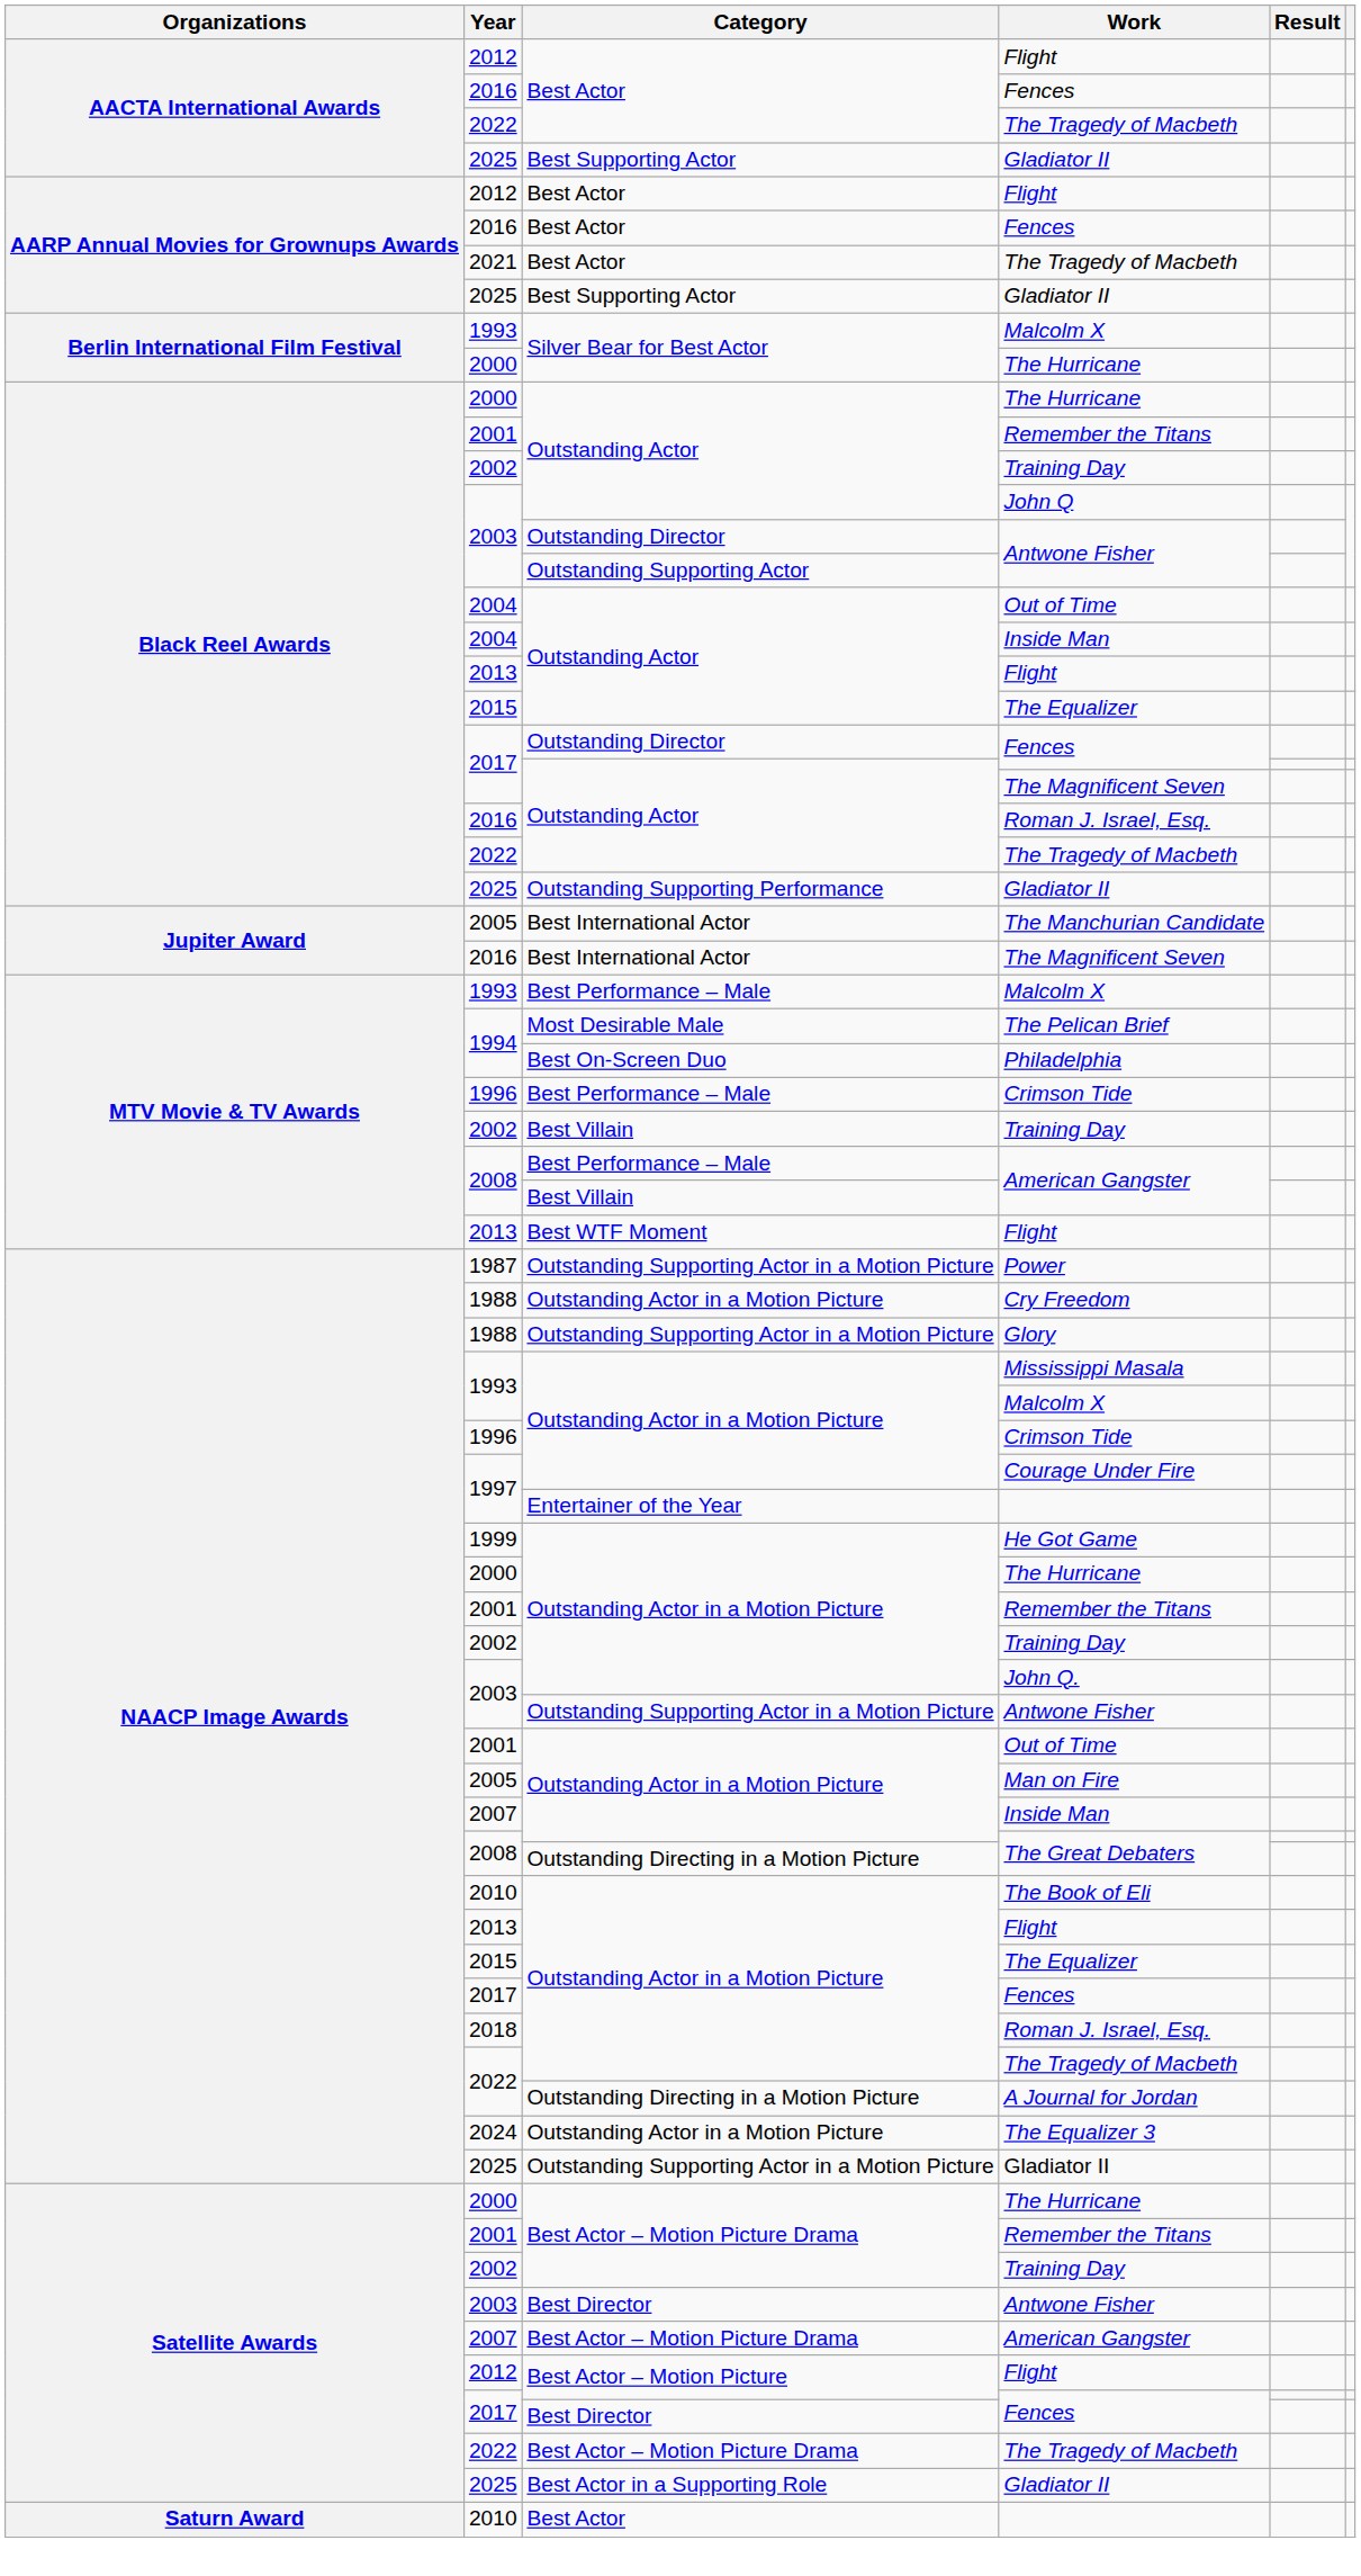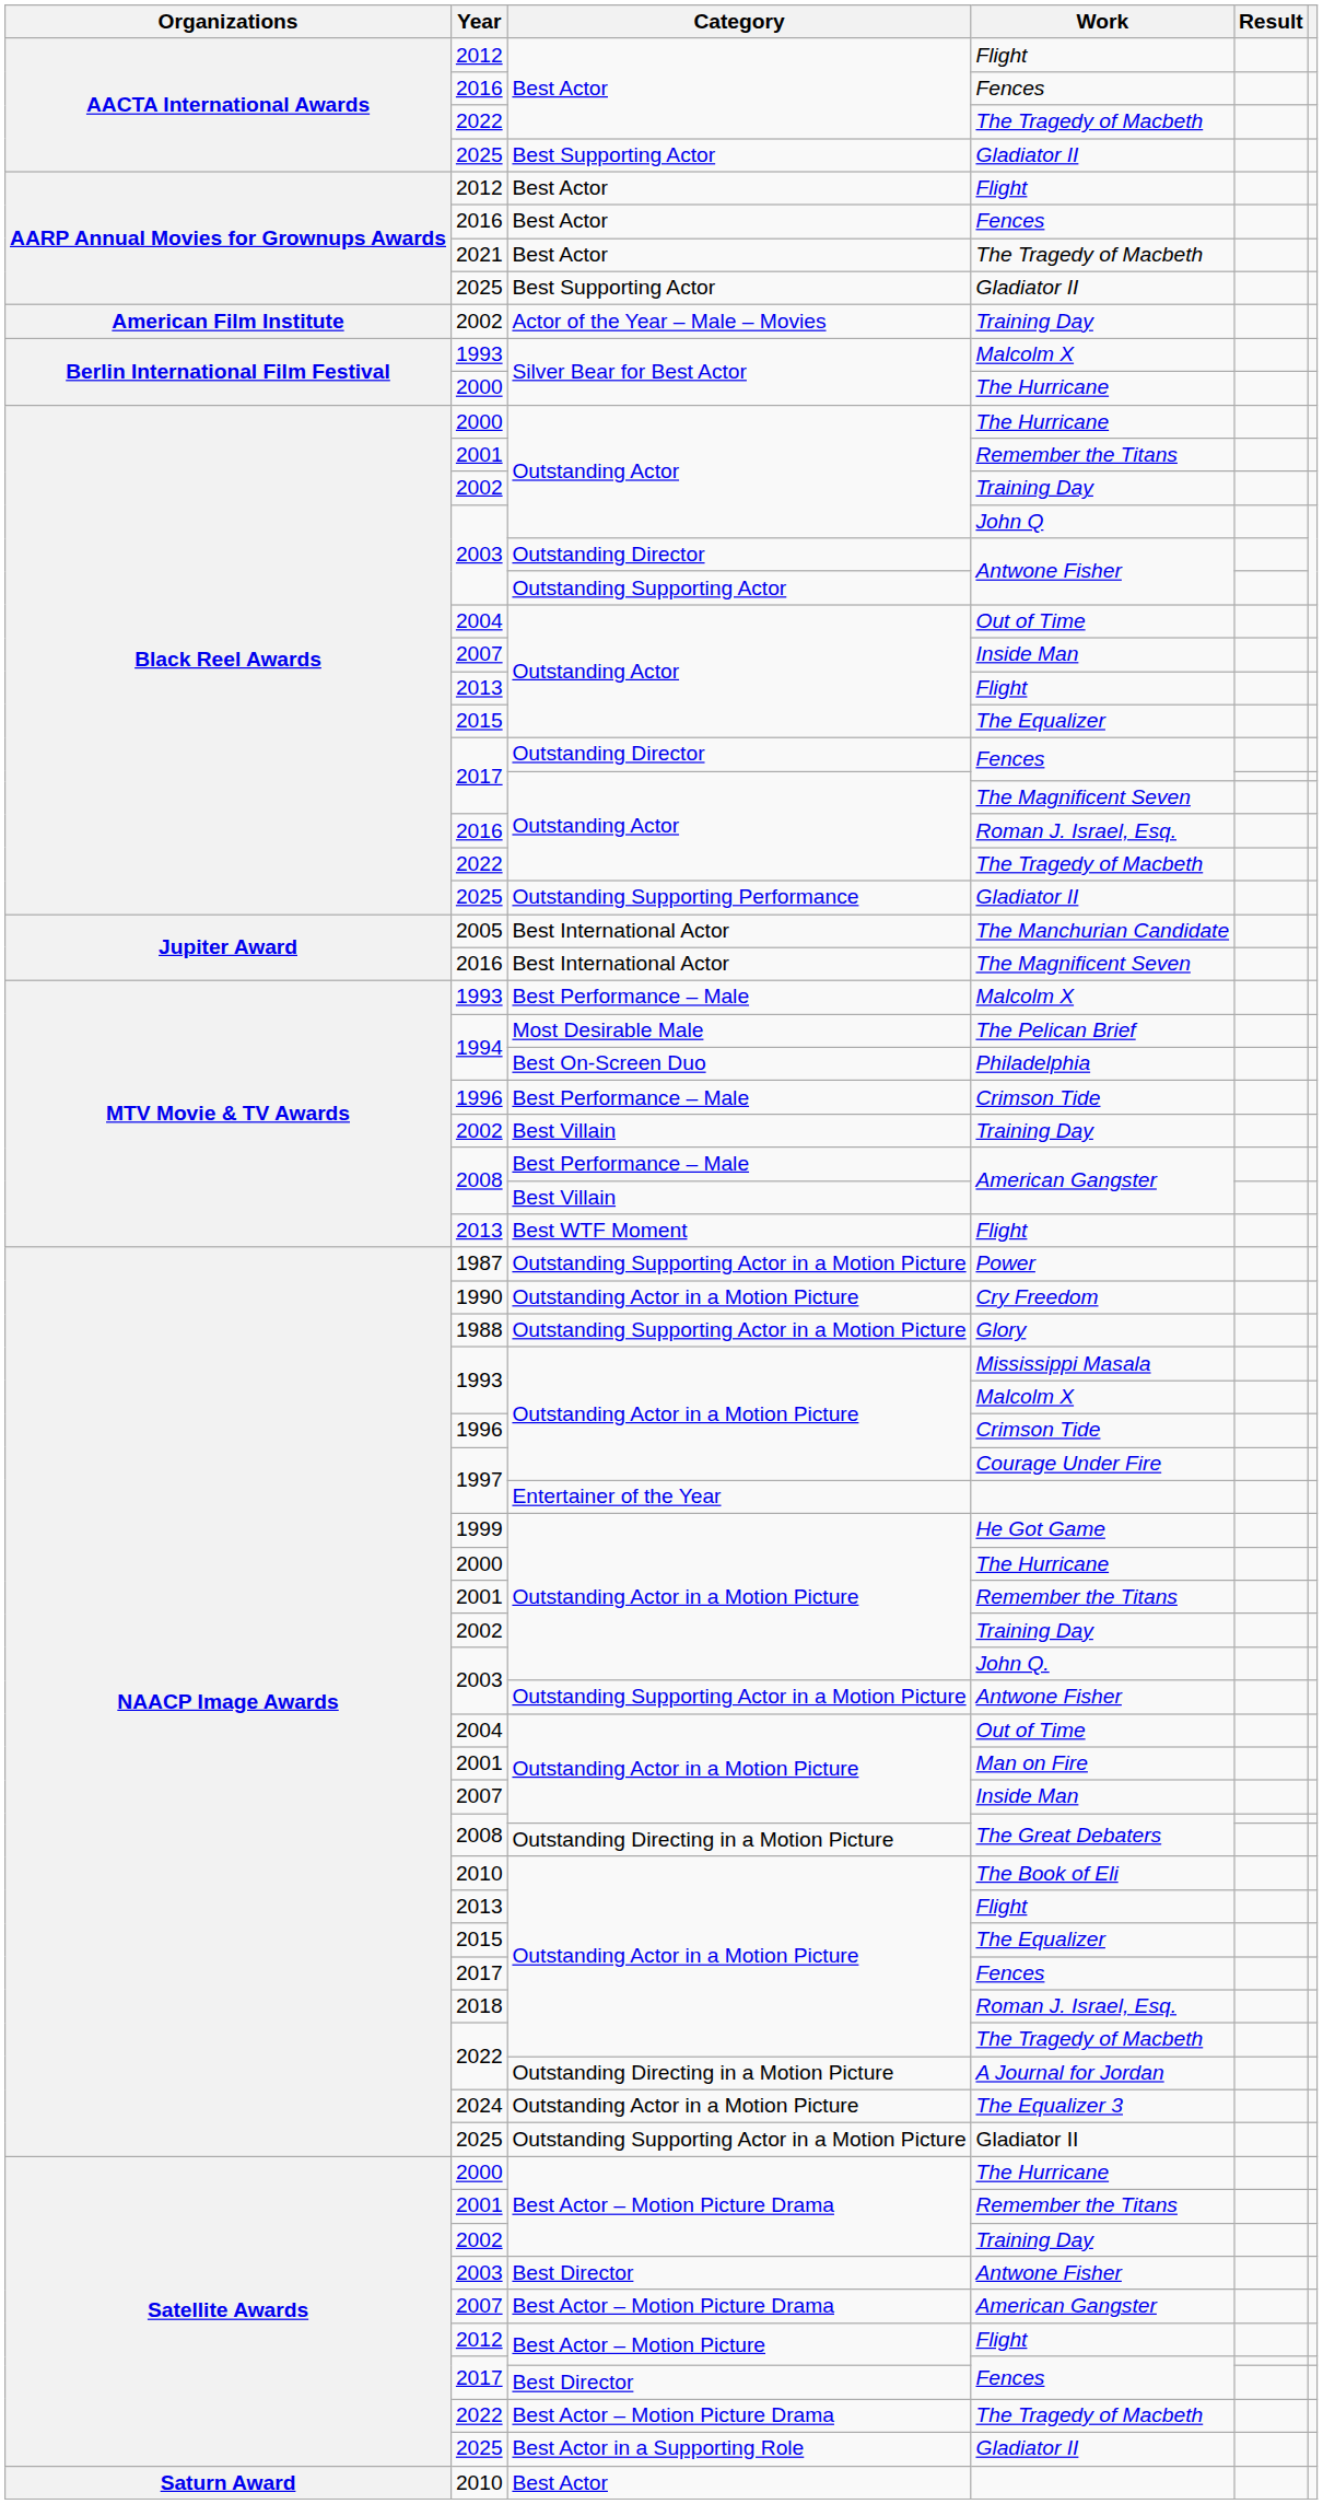+ row: American Film Institute | 2002 | Actor of the Year – Male – Movies | Training Day
Outstanding Actor / Inside Man | Year: 2004 -> 2007
Cry Freedom | Year: 1988 -> 1990
Outstanding Actor in a Motion Picture / Out of Time | Year: 2001 -> 2004
Man on Fire | Year: 2005 -> 2001
